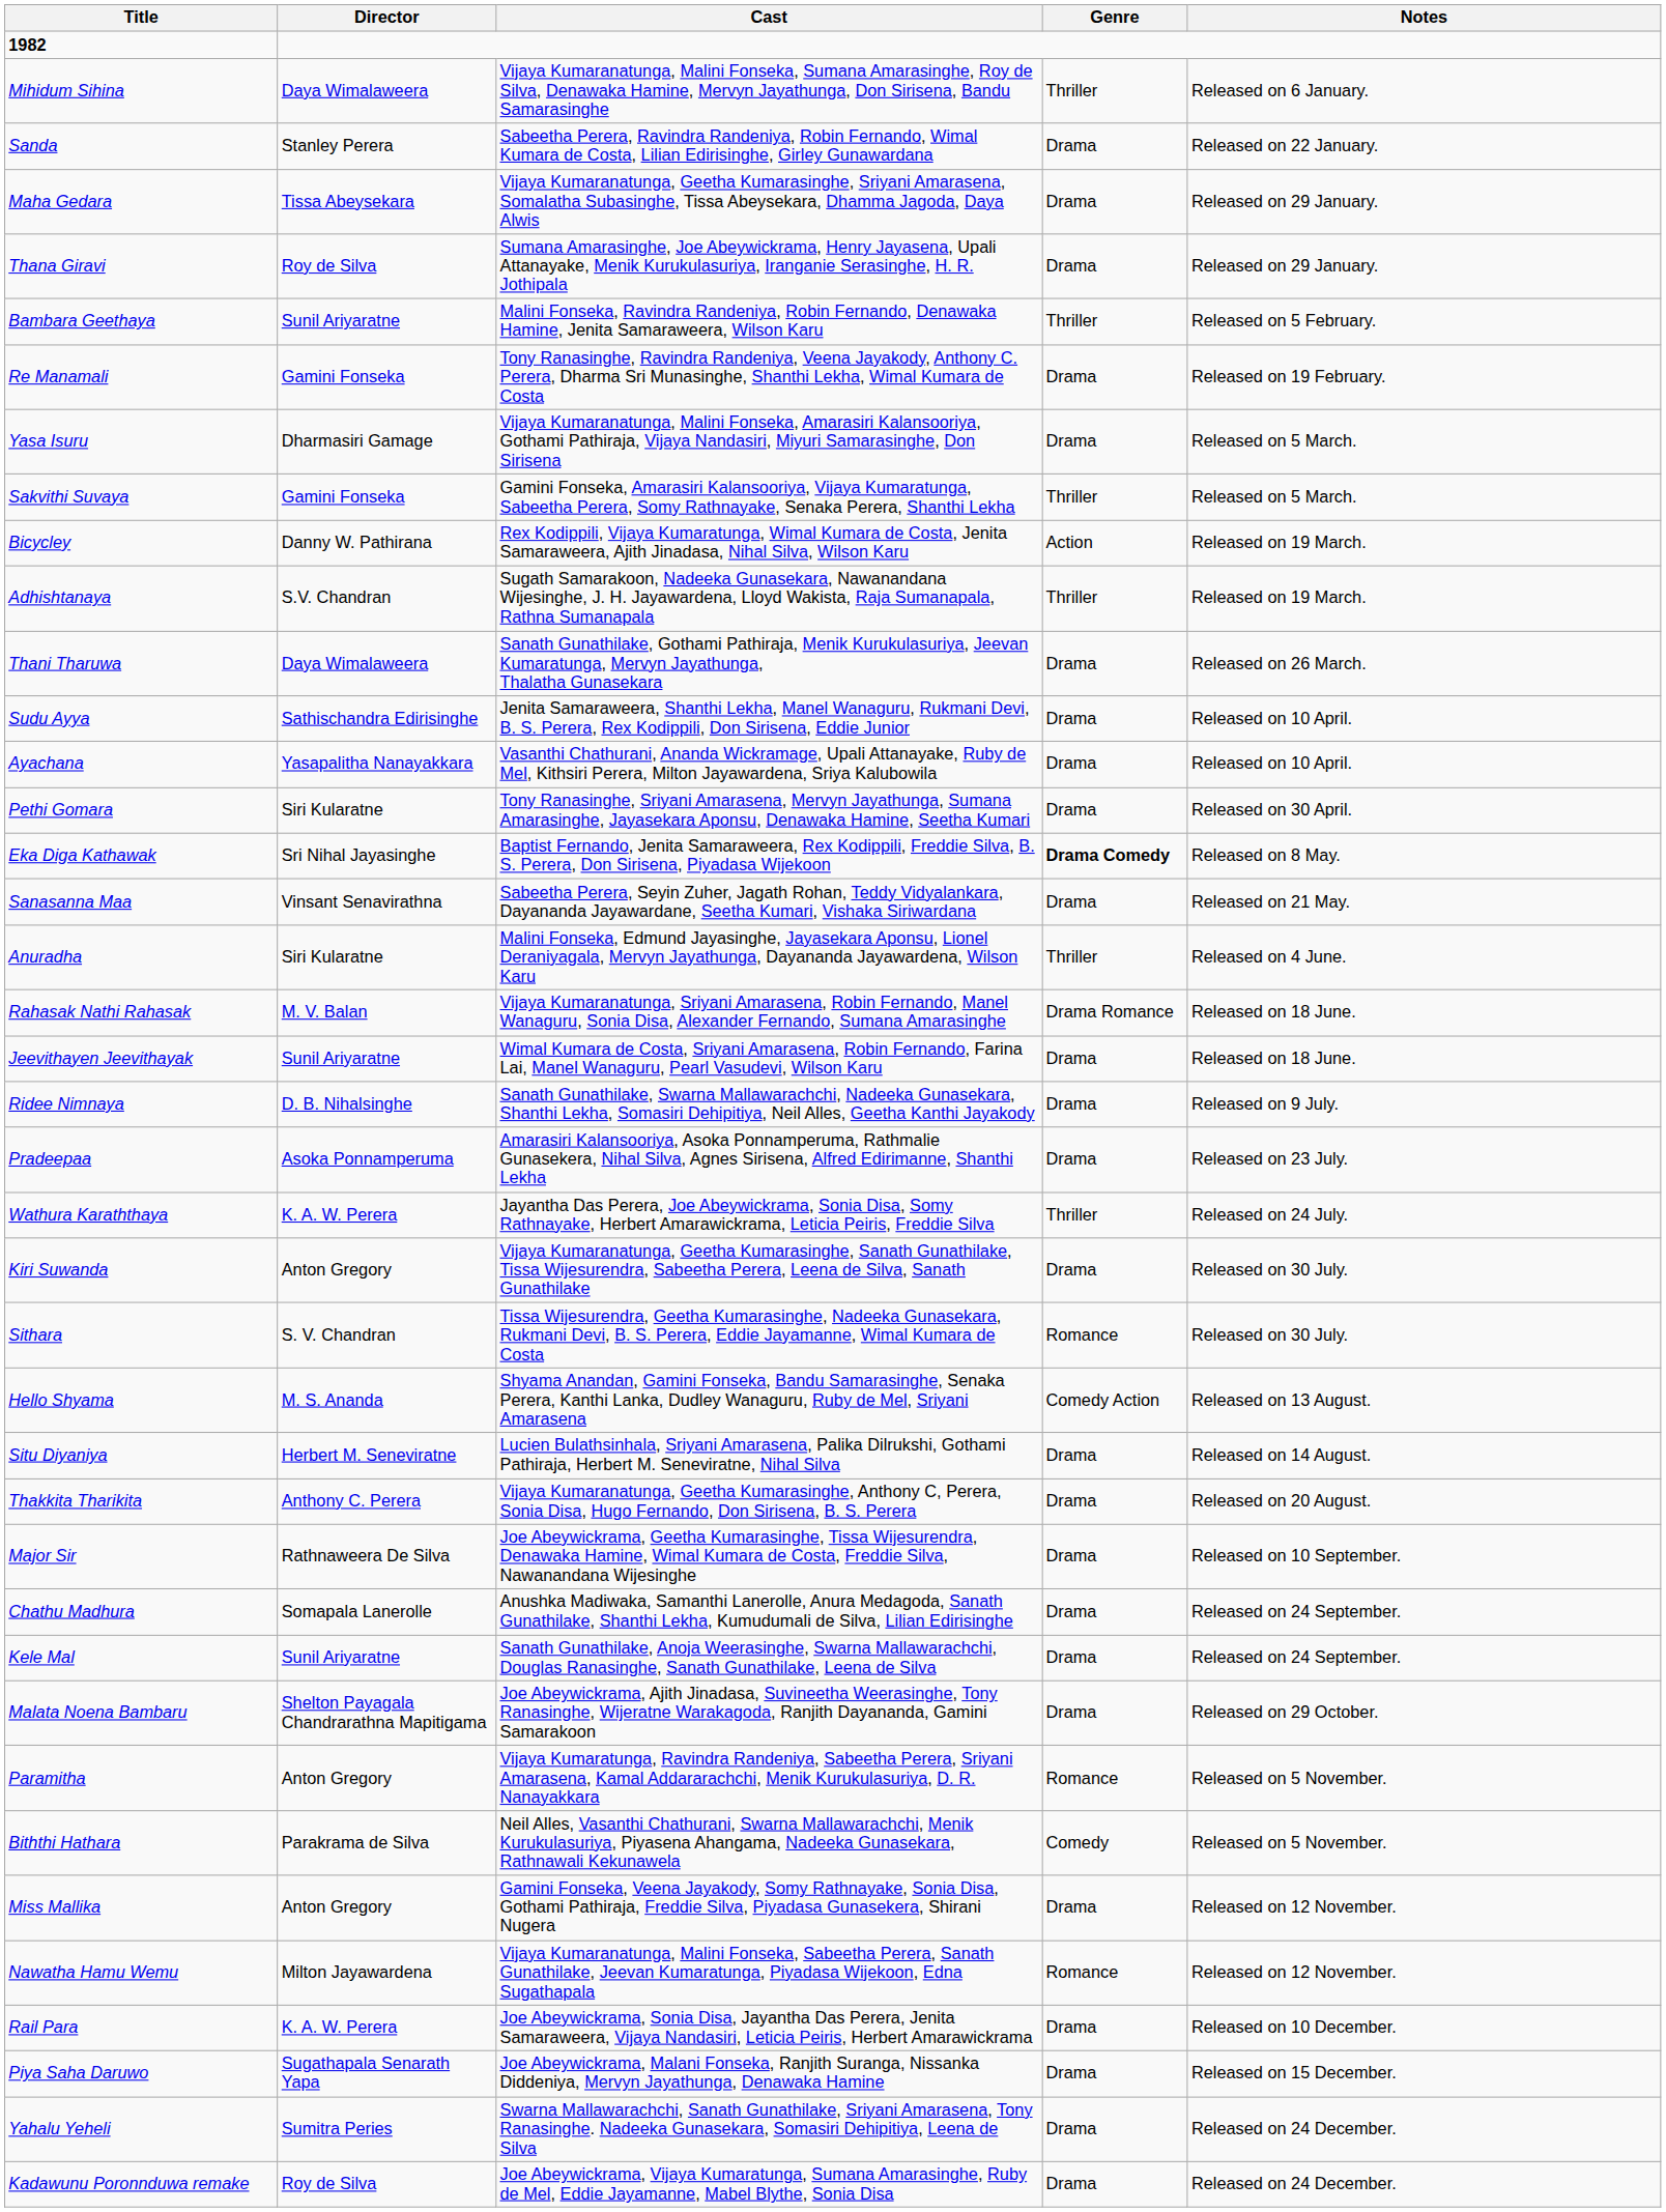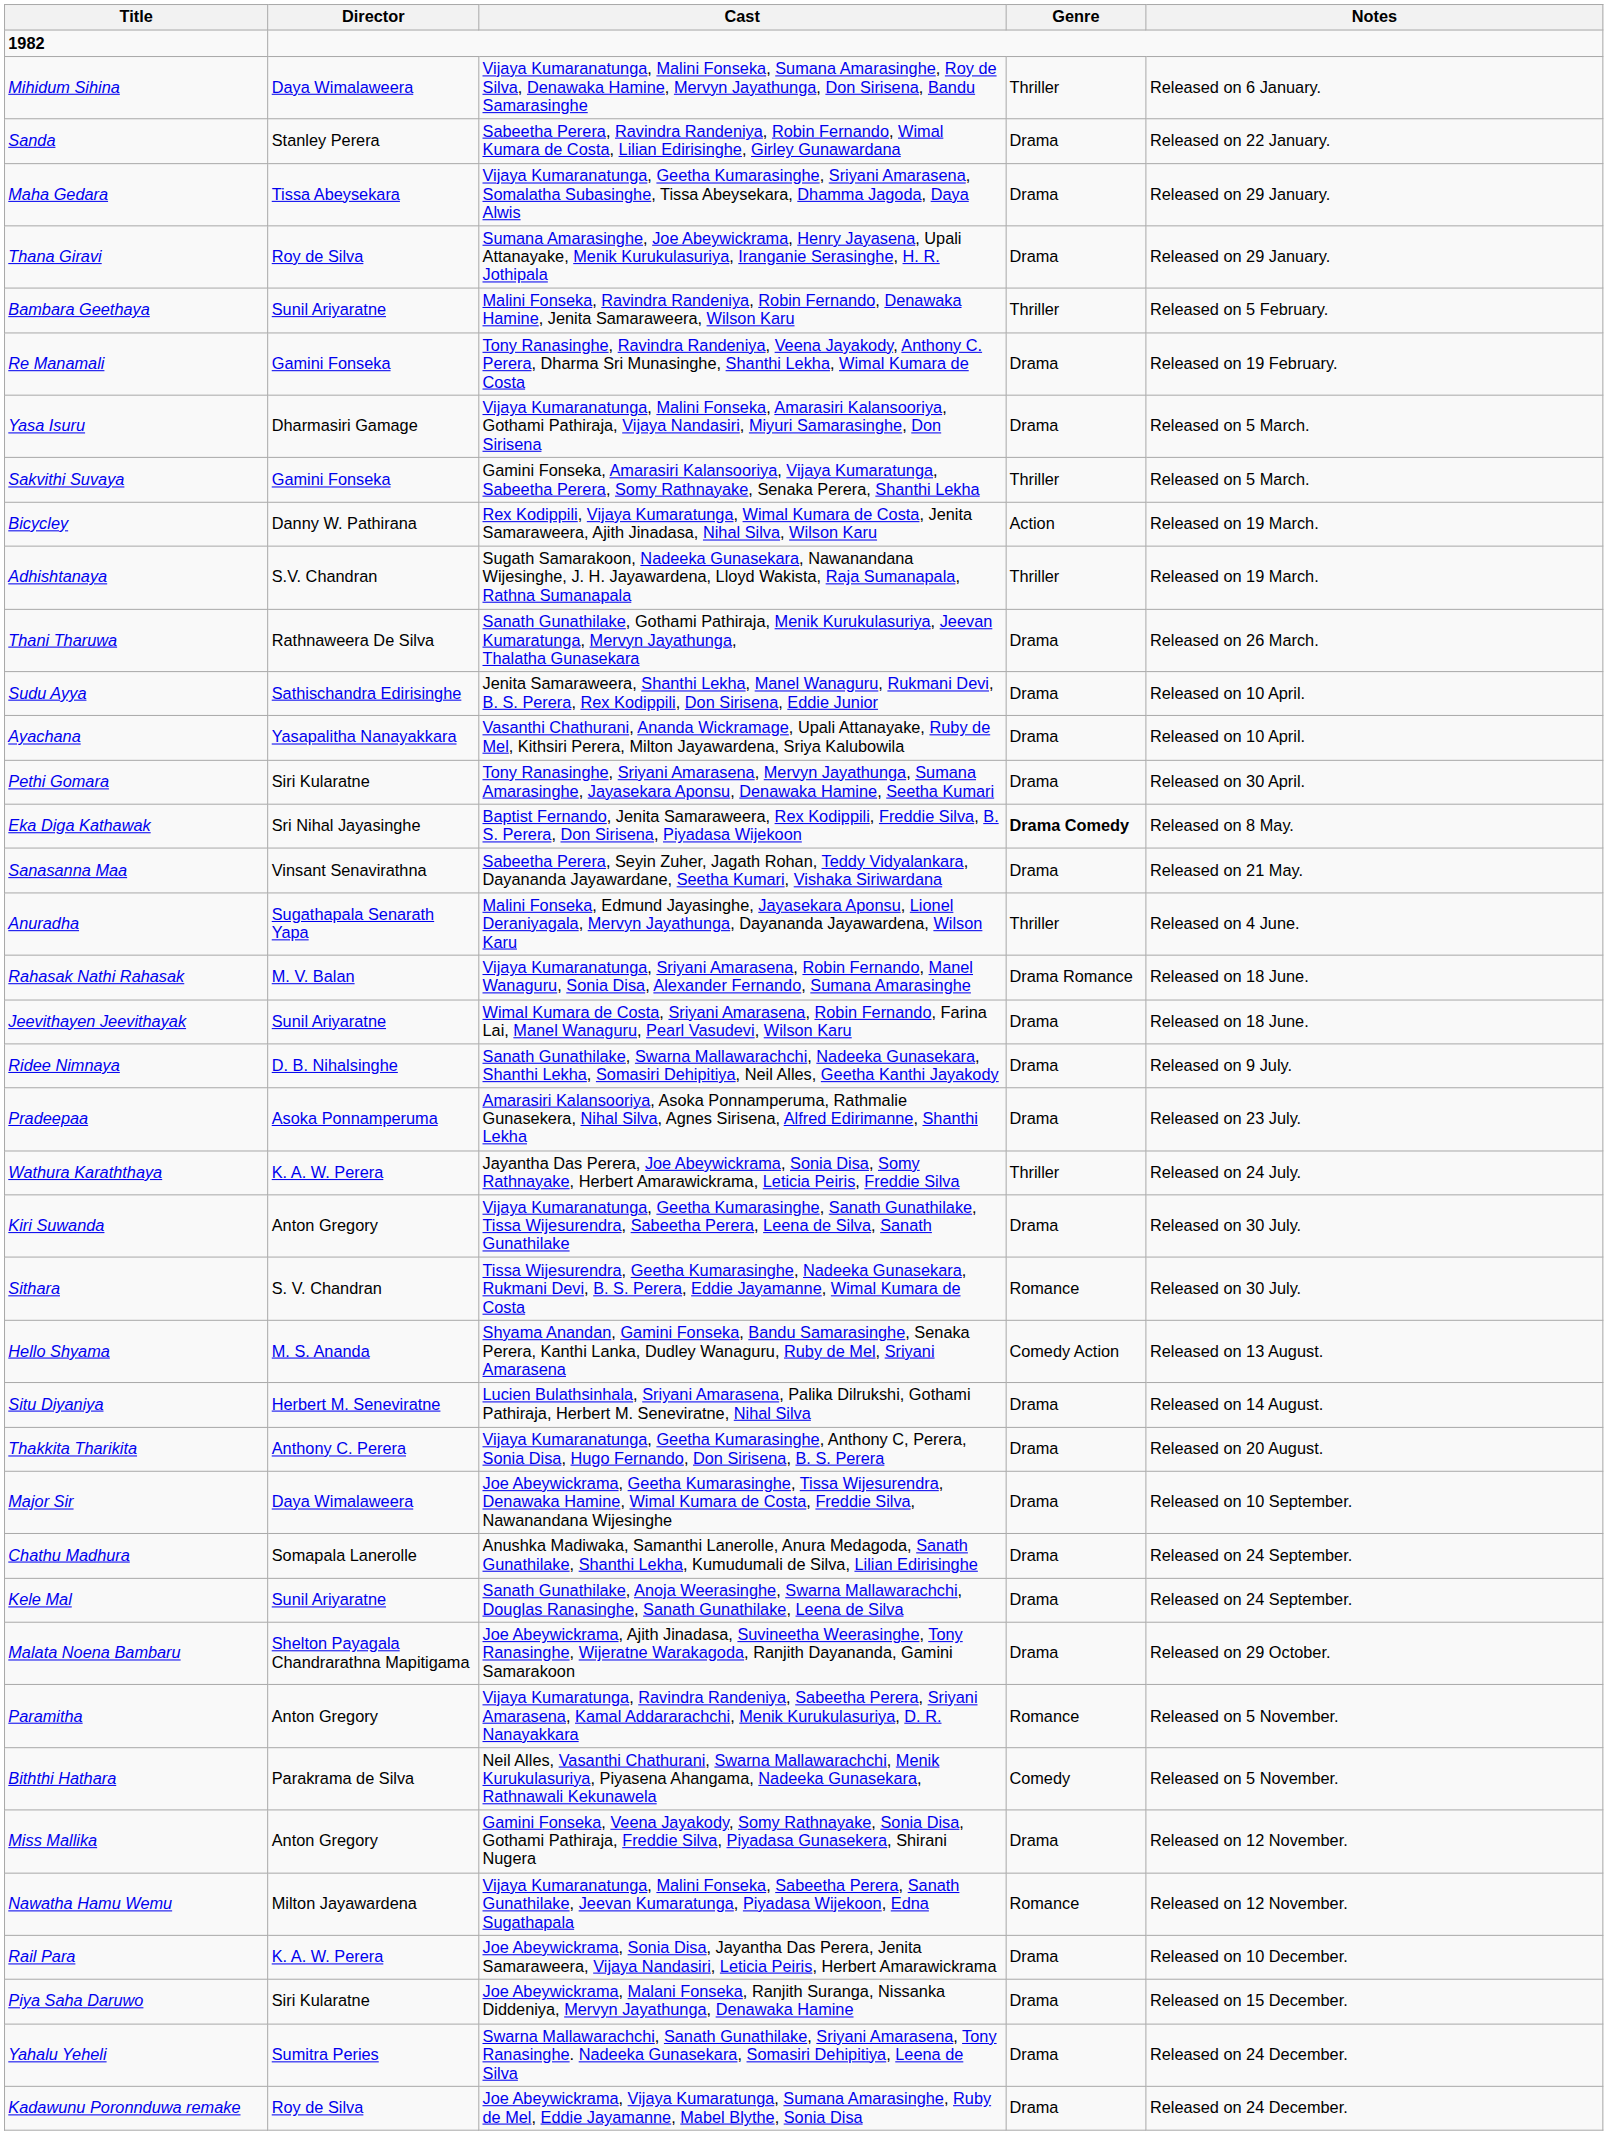Thani Tharuwa | Director: Daya Wimalaweera -> Rathnaweera De Silva
Anuradha | Director: Siri Kularatne -> Sugathapala Senarath Yapa
Major Sir | Director: Rathnaweera De Silva -> Daya Wimalaweera
Piya Saha Daruwo | Director: Sugathapala Senarath Yapa -> Siri Kularatne
